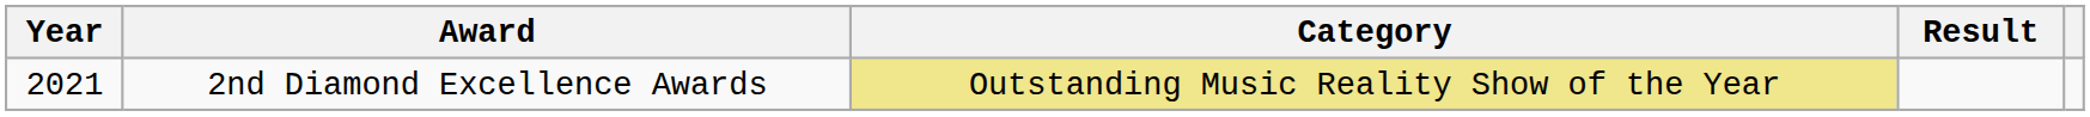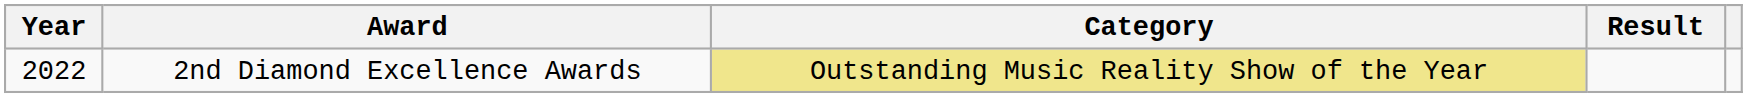2nd Diamond Excellence Awards | Year: 2021 -> 2022
